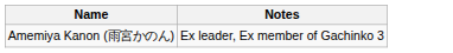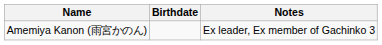+ column: Birthdate
